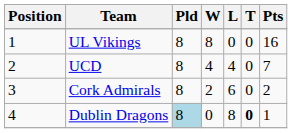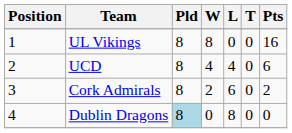UCD | Pts: 7 -> 6
Dublin Dragons | T: bold -> normal
Dublin Dragons | Pts: 1 -> 0
